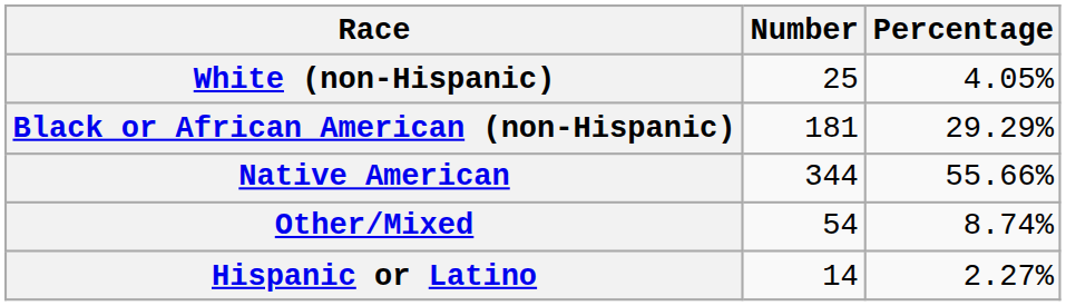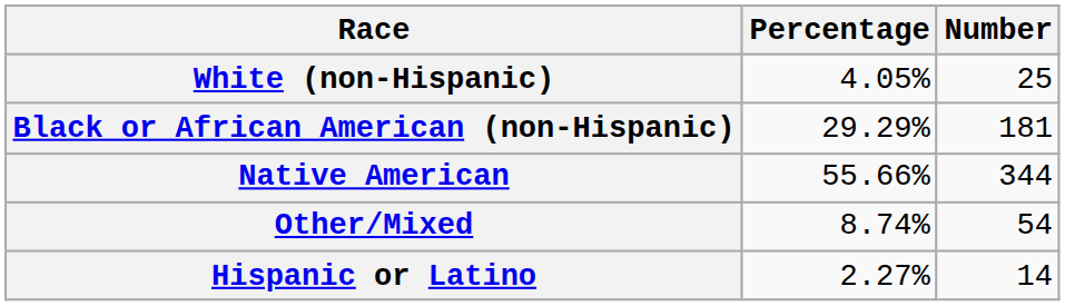columns swapped: Number <-> Percentage
